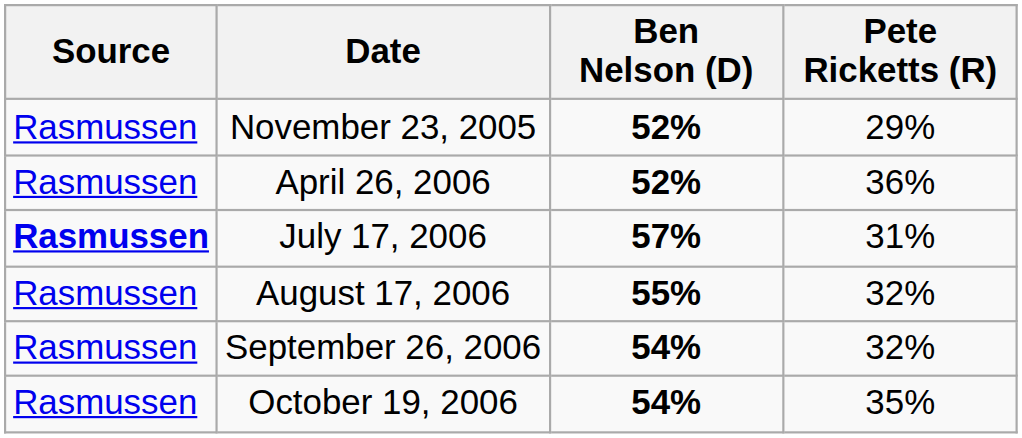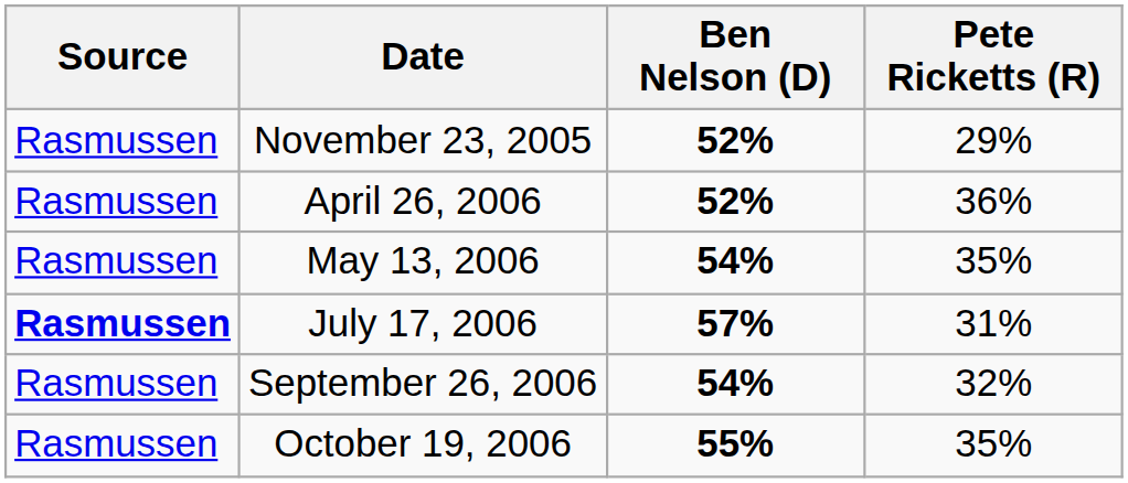+ row: Rasmussen | May 13, 2006 | 54% | 35%
- row: Rasmussen | August 17, 2006 | 55% | 32%
October 19, 2006 | Ben Nelson (D): 54% -> 55%
